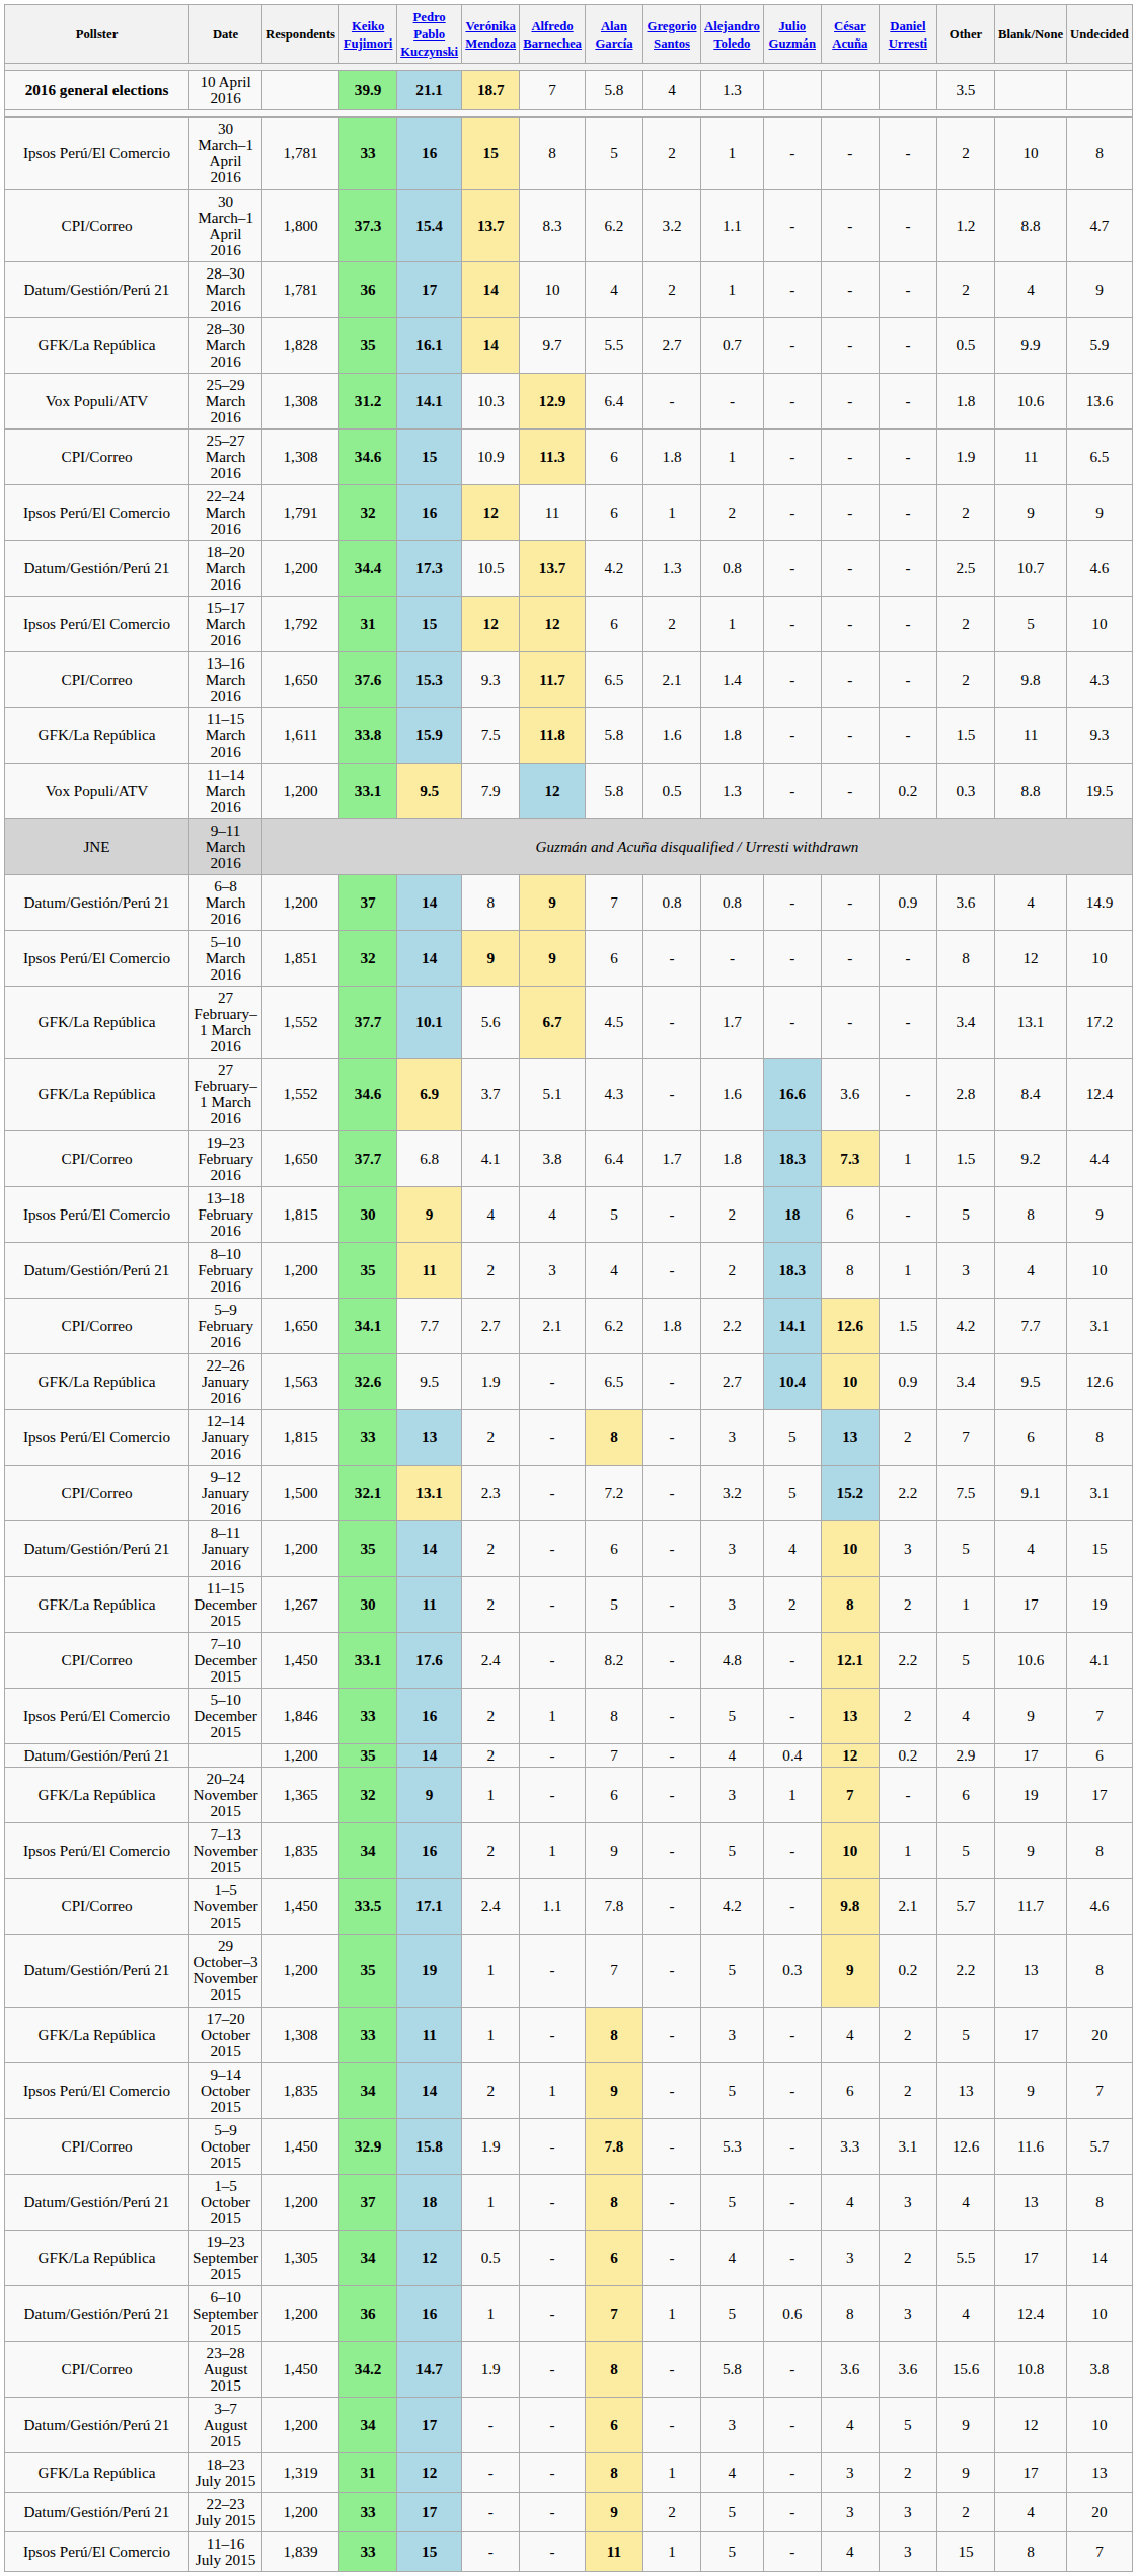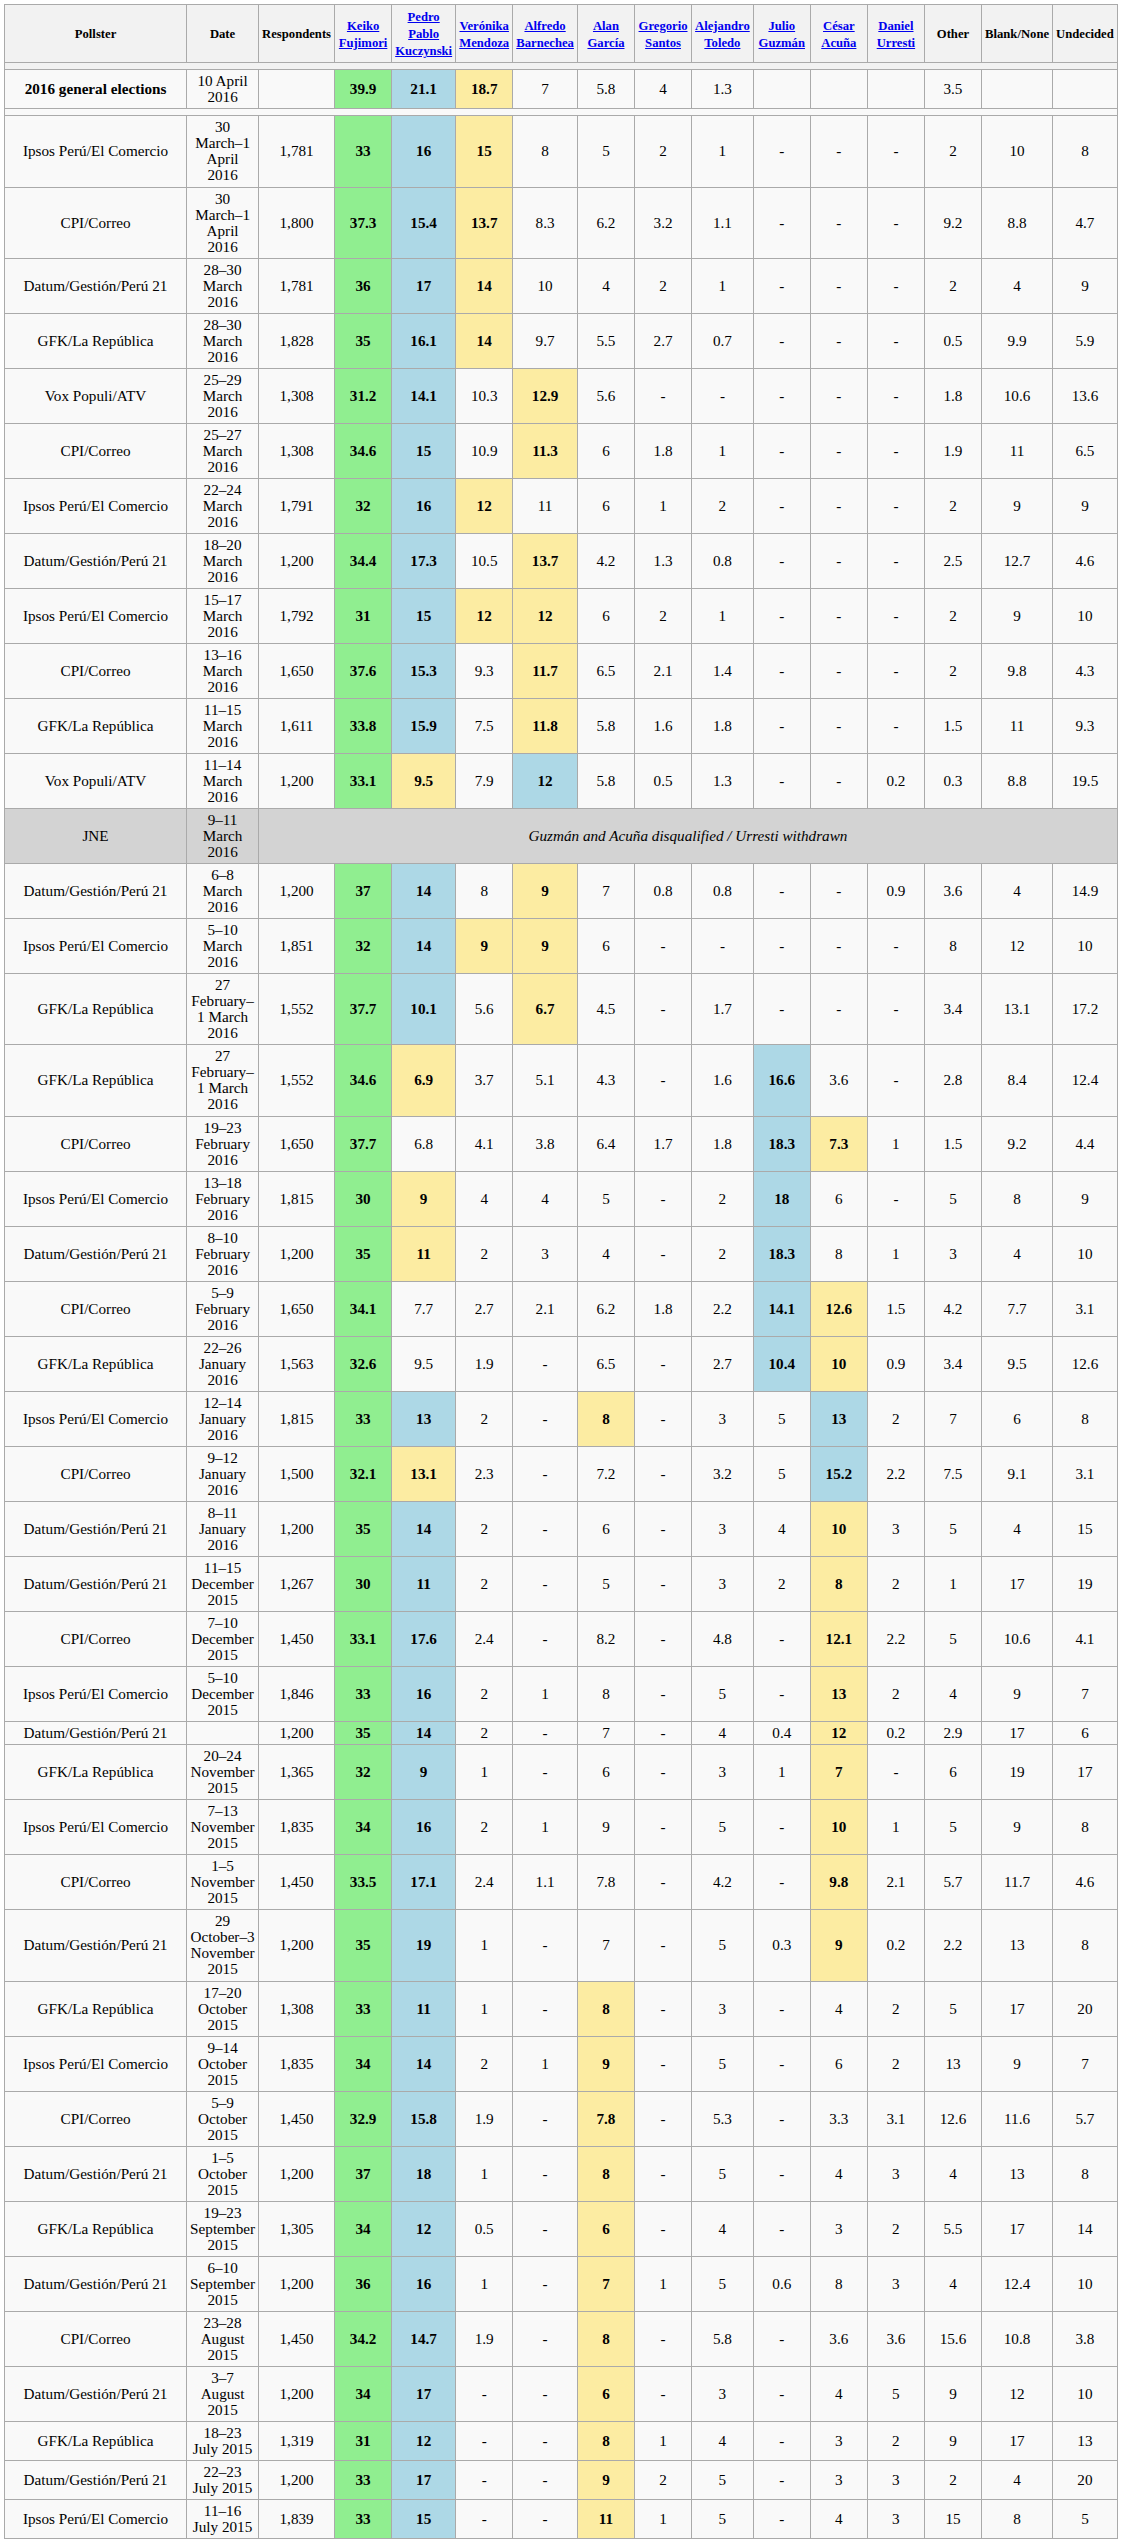30 March–1 April 2016 / 37.3 | Other: 1.2 -> 9.2
25–29 March 2016 | Alan García: 6.4 -> 5.6
18–20 March 2016 | Blank/None: 10.7 -> 12.7
15–17 March 2016 | Blank/None: 5 -> 9
11–15 December 2015 | Pollster: GFK/La República -> Datum/Gestión/Perú 21
11–16 July 2015 | Undecided: 7 -> 5
